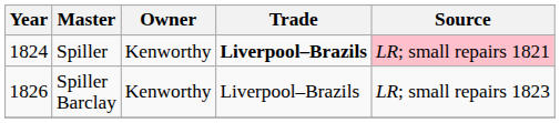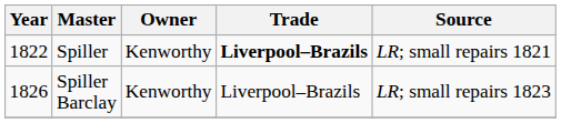Spiller | Year: 1824 -> 1822
Spiller | Source: pink background -> no background
